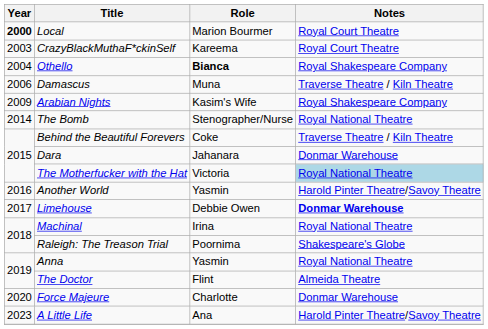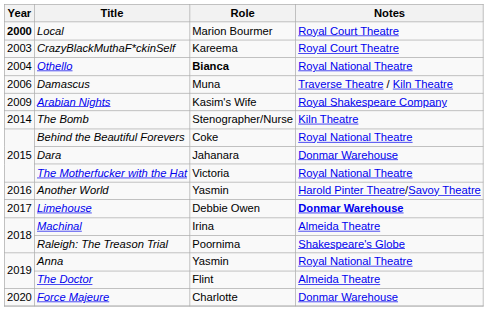Othello | Notes: Royal Shakespeare Company -> Royal National Theatre
The Bomb | Notes: Royal National Theatre -> Kiln Theatre
Behind the Beautiful Forevers | Notes: Traverse Theatre / Kiln Theatre -> Royal National Theatre
The Motherfucker with the Hat | Notes: lightblue background -> no background
Machinal | Notes: Royal National Theatre -> Almeida Theatre
- row: 2023 | A Little Life | Ana | Harold Pinter Theatre/Savoy Theatre
